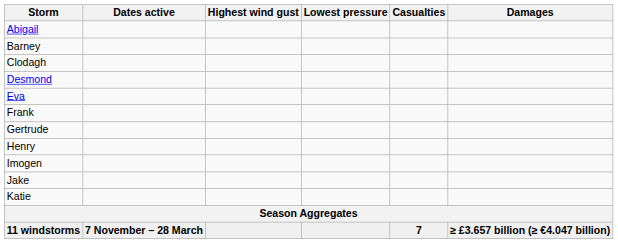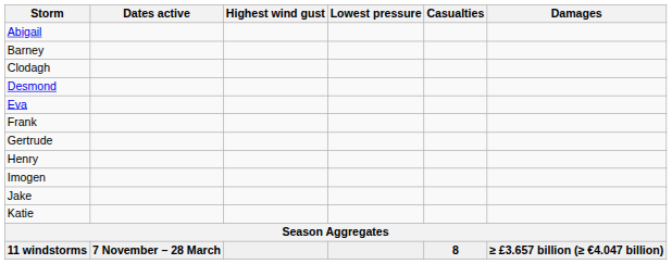11 windstorms | Casualties: 7 -> 8
